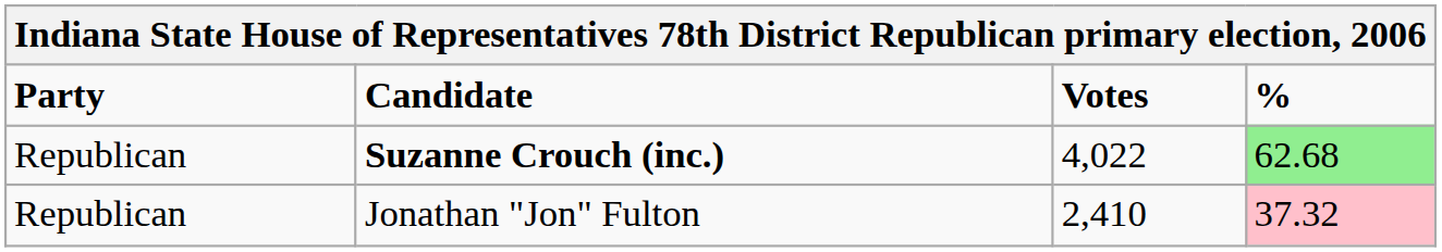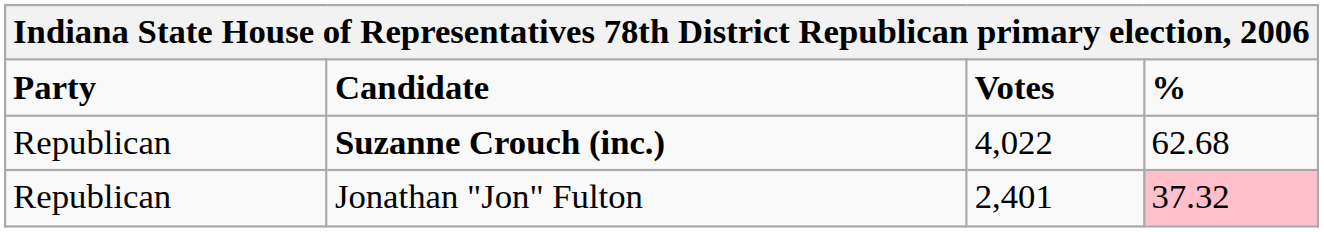Suzanne Crouch (inc.) | %: lightgreen background -> no background
Jonathan "Jon" Fulton | Votes: 2,410 -> 2,401
